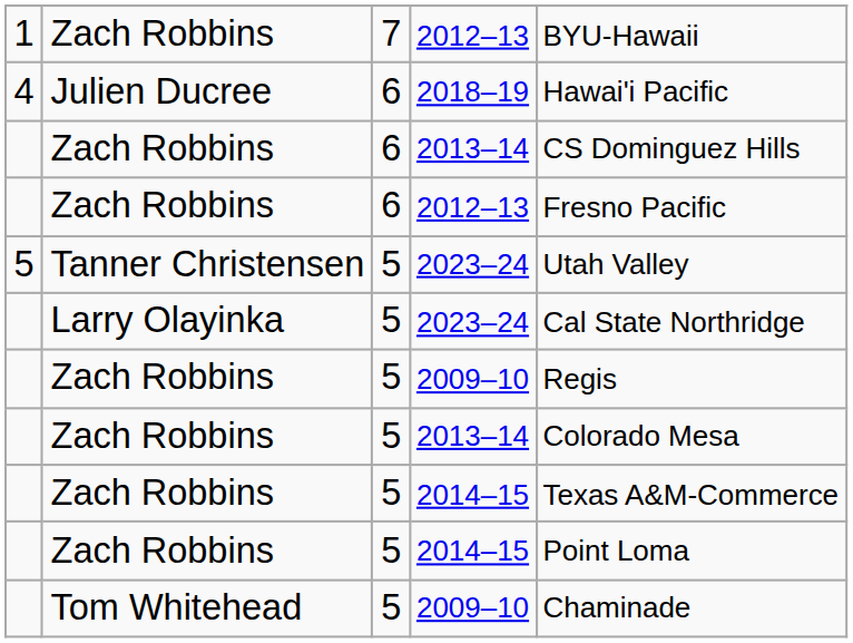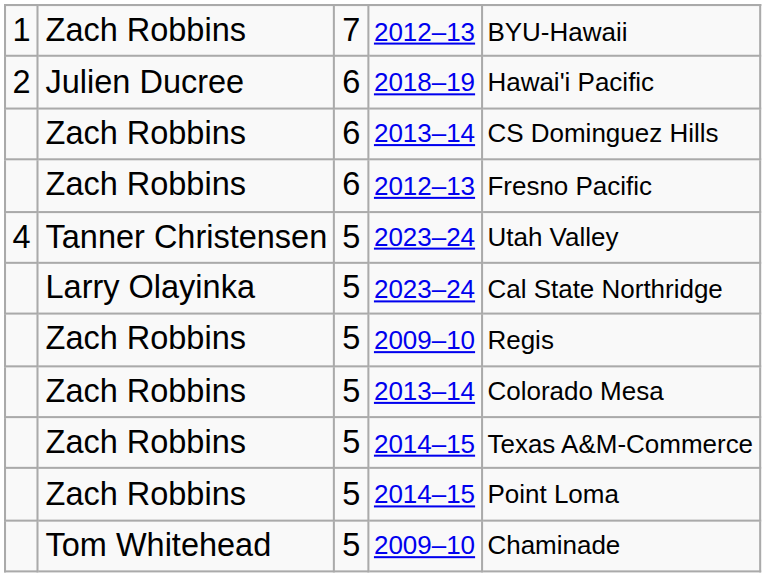2018–19 | column 1: 4 -> 2
Tanner Christensen / 2023–24 | column 1: 5 -> 4
